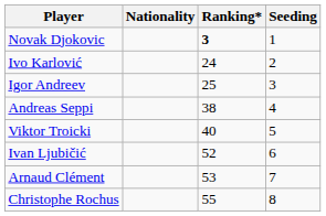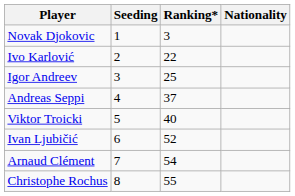columns swapped: Nationality <-> Seeding
Novak Djokovic | Ranking*: bold -> normal
Ivo Karlović | Ranking*: 24 -> 22
Andreas Seppi | Ranking*: 38 -> 37
Arnaud Clément | Ranking*: 53 -> 54
